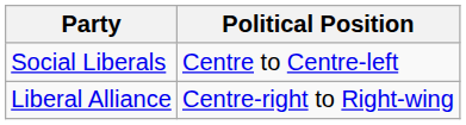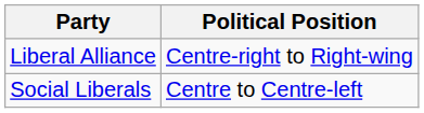rows swapped: Social Liberals <-> Liberal Alliance
